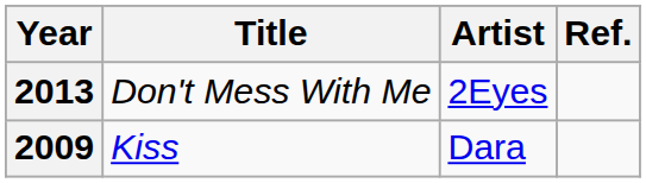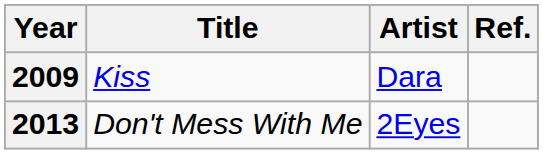rows swapped: 2009 <-> 2013
